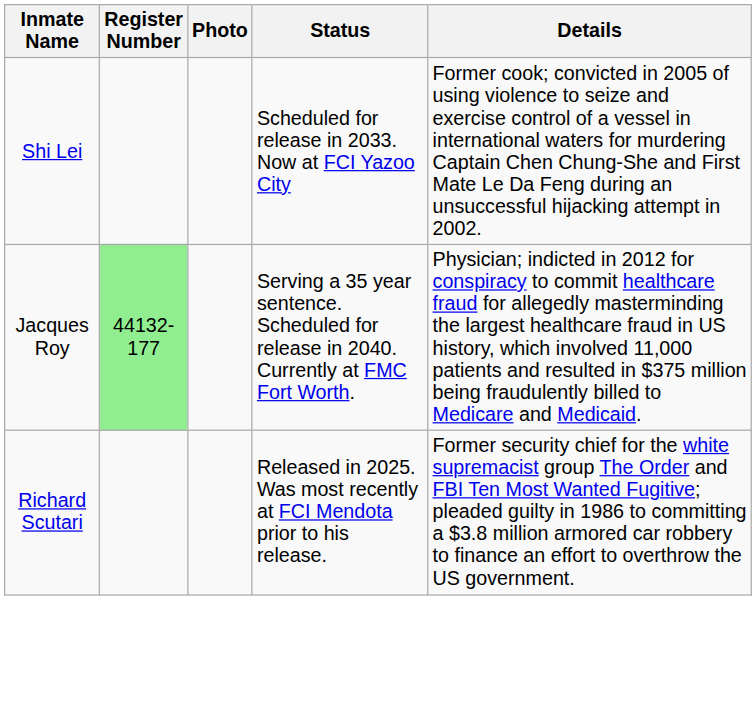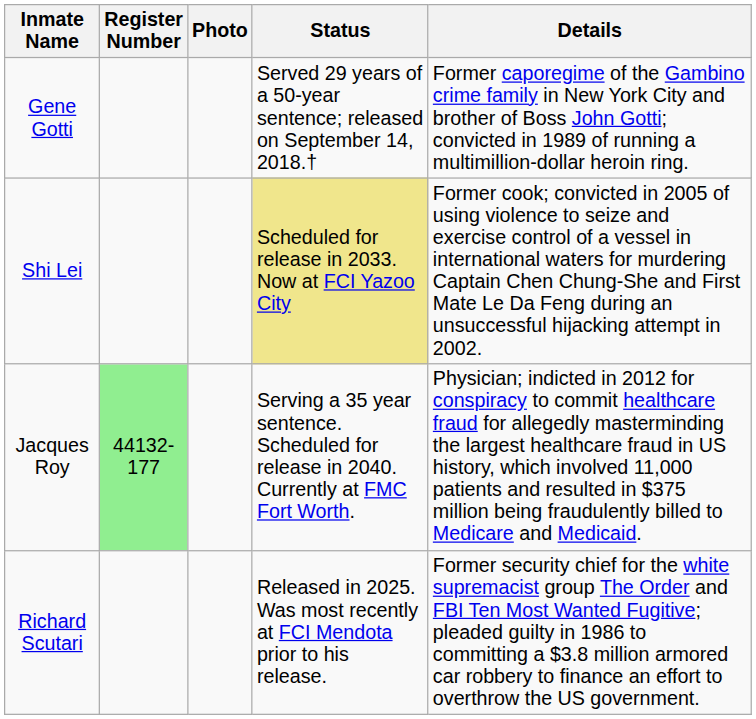+ row: Gene Gotti | Served 29 years of a 50-year sentence; released on September 14, 2018.† | Former caporegime of the Gambino crime family in New York City and brother of Boss John Gotti; convicted in 1989 of running a multimillion-dollar heroin ring.
Shi Lei | Status: no background -> khaki background
